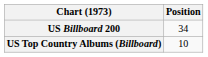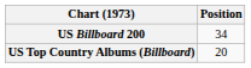US Top Country Albums (Billboard) | Position: 10 -> 20
